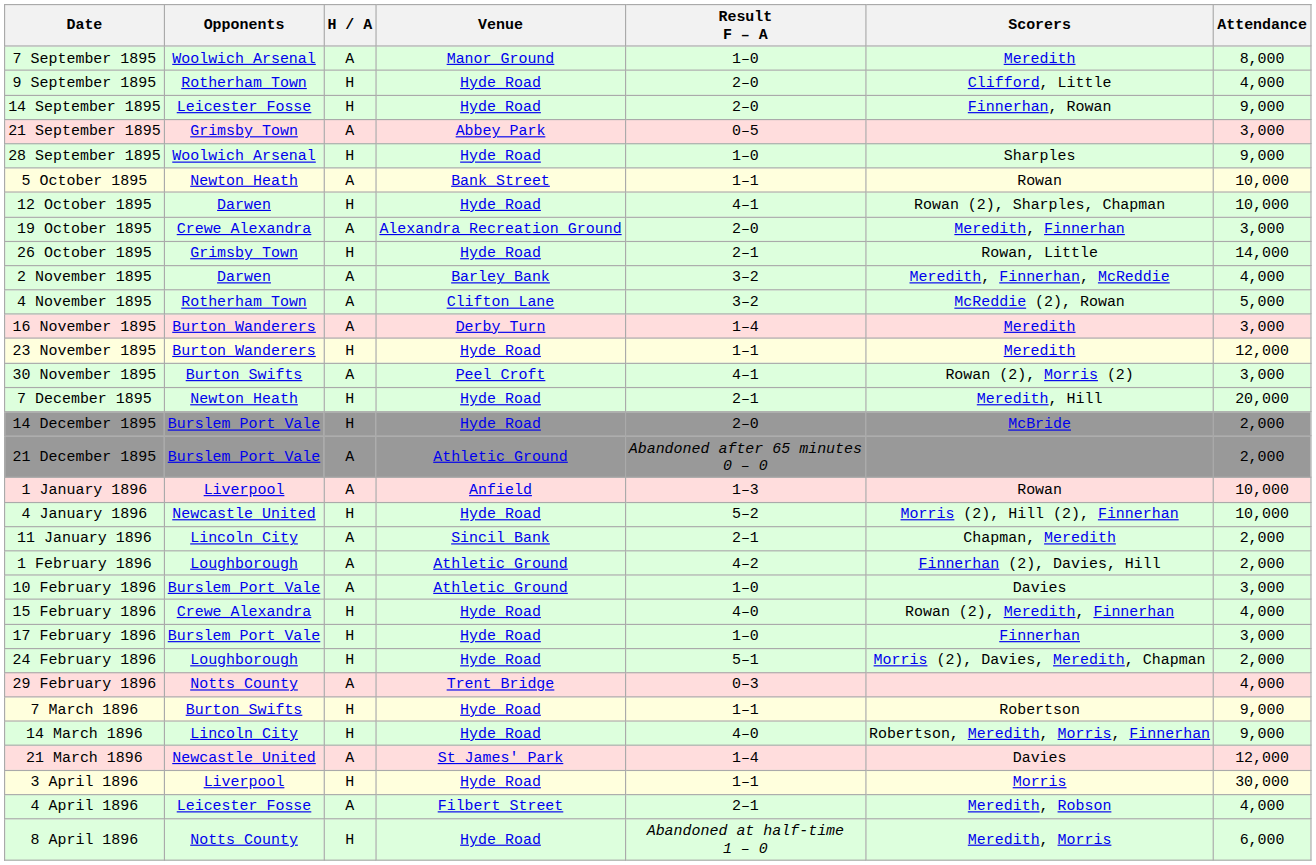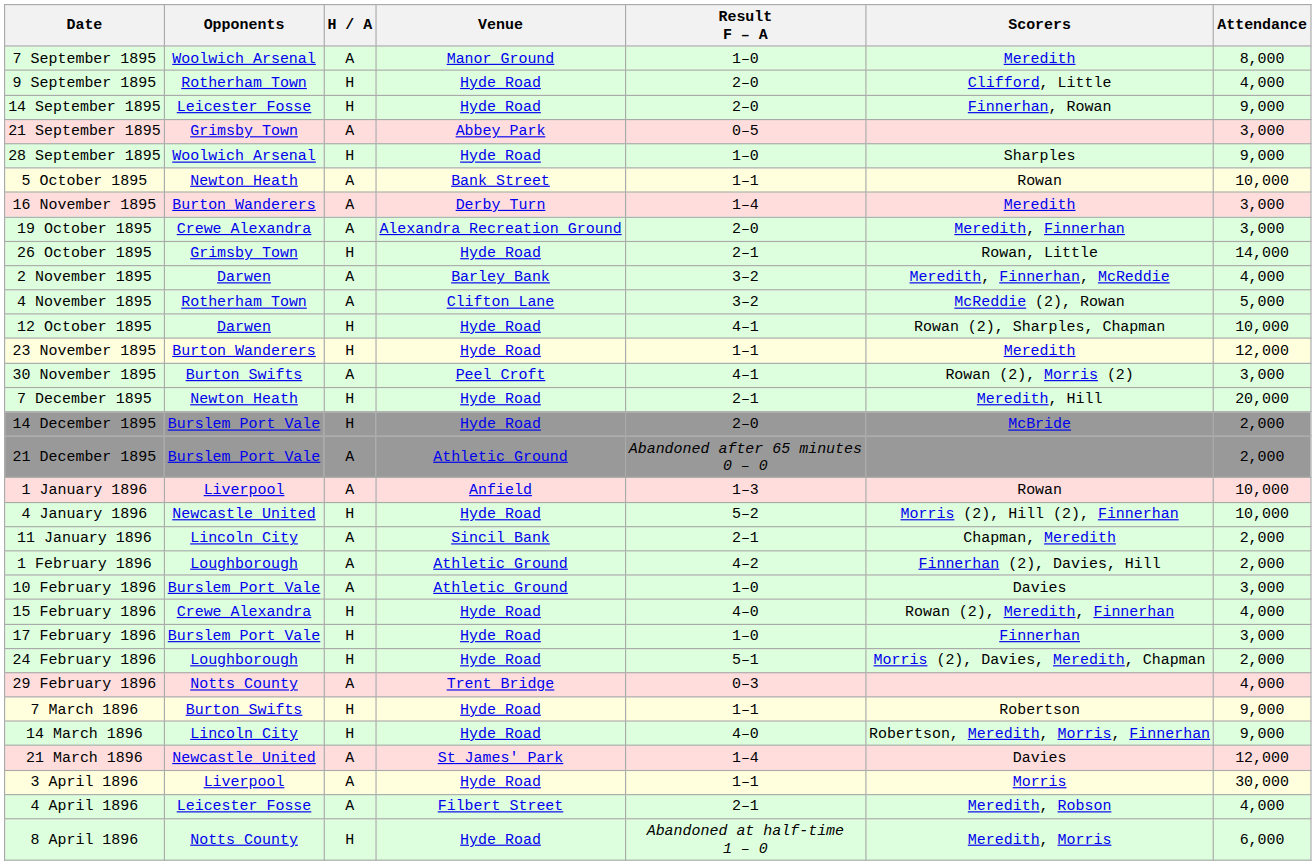rows swapped: 12 October 1895 <-> 16 November 1895
3 April 1896 | H / A: H -> A
